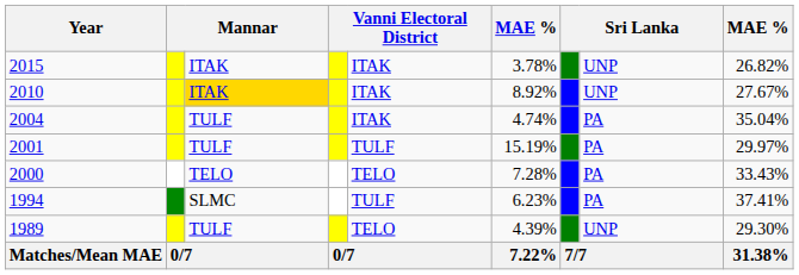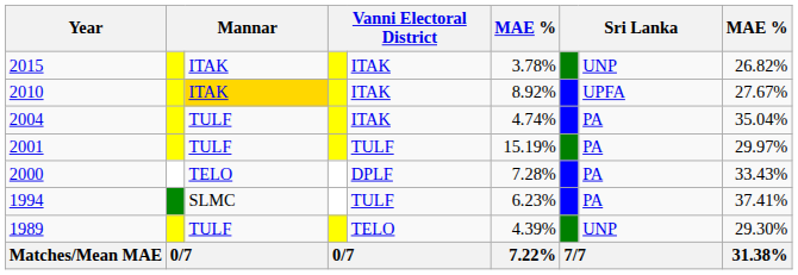2010 | column 8: UNP -> UPFA
2000 | column 5: TELO -> DPLF
